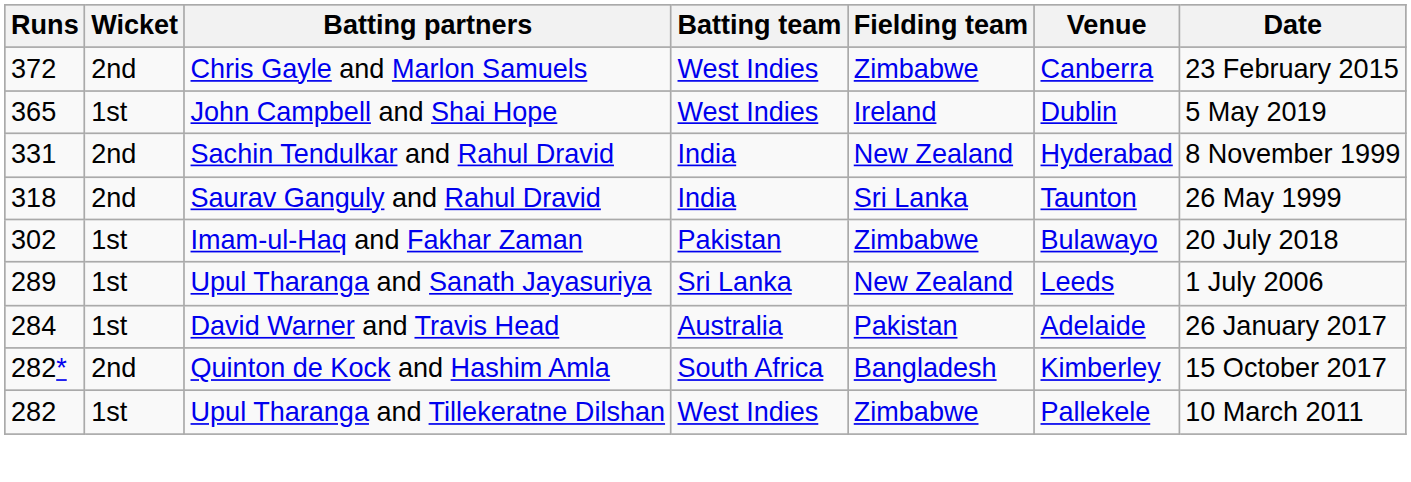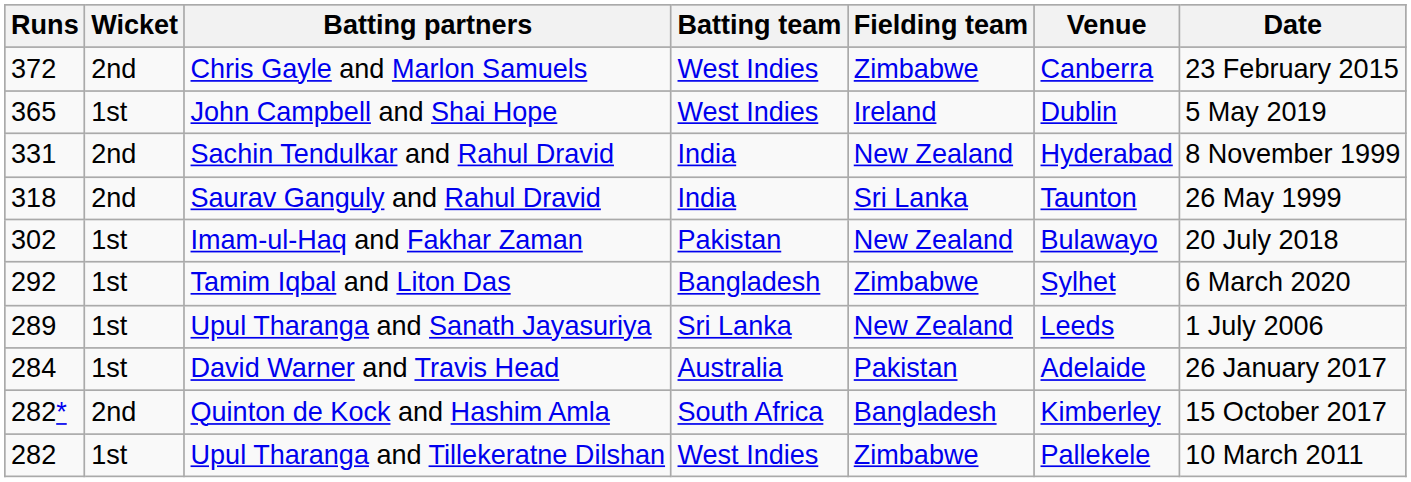Imam-ul-Haq and Fakhar Zaman | Fielding team: Zimbabwe -> New Zealand
+ row: 292 | 1st | Tamim Iqbal and Liton Das | Bangladesh | Zimbabwe | Sylhet | 6 March 2020
